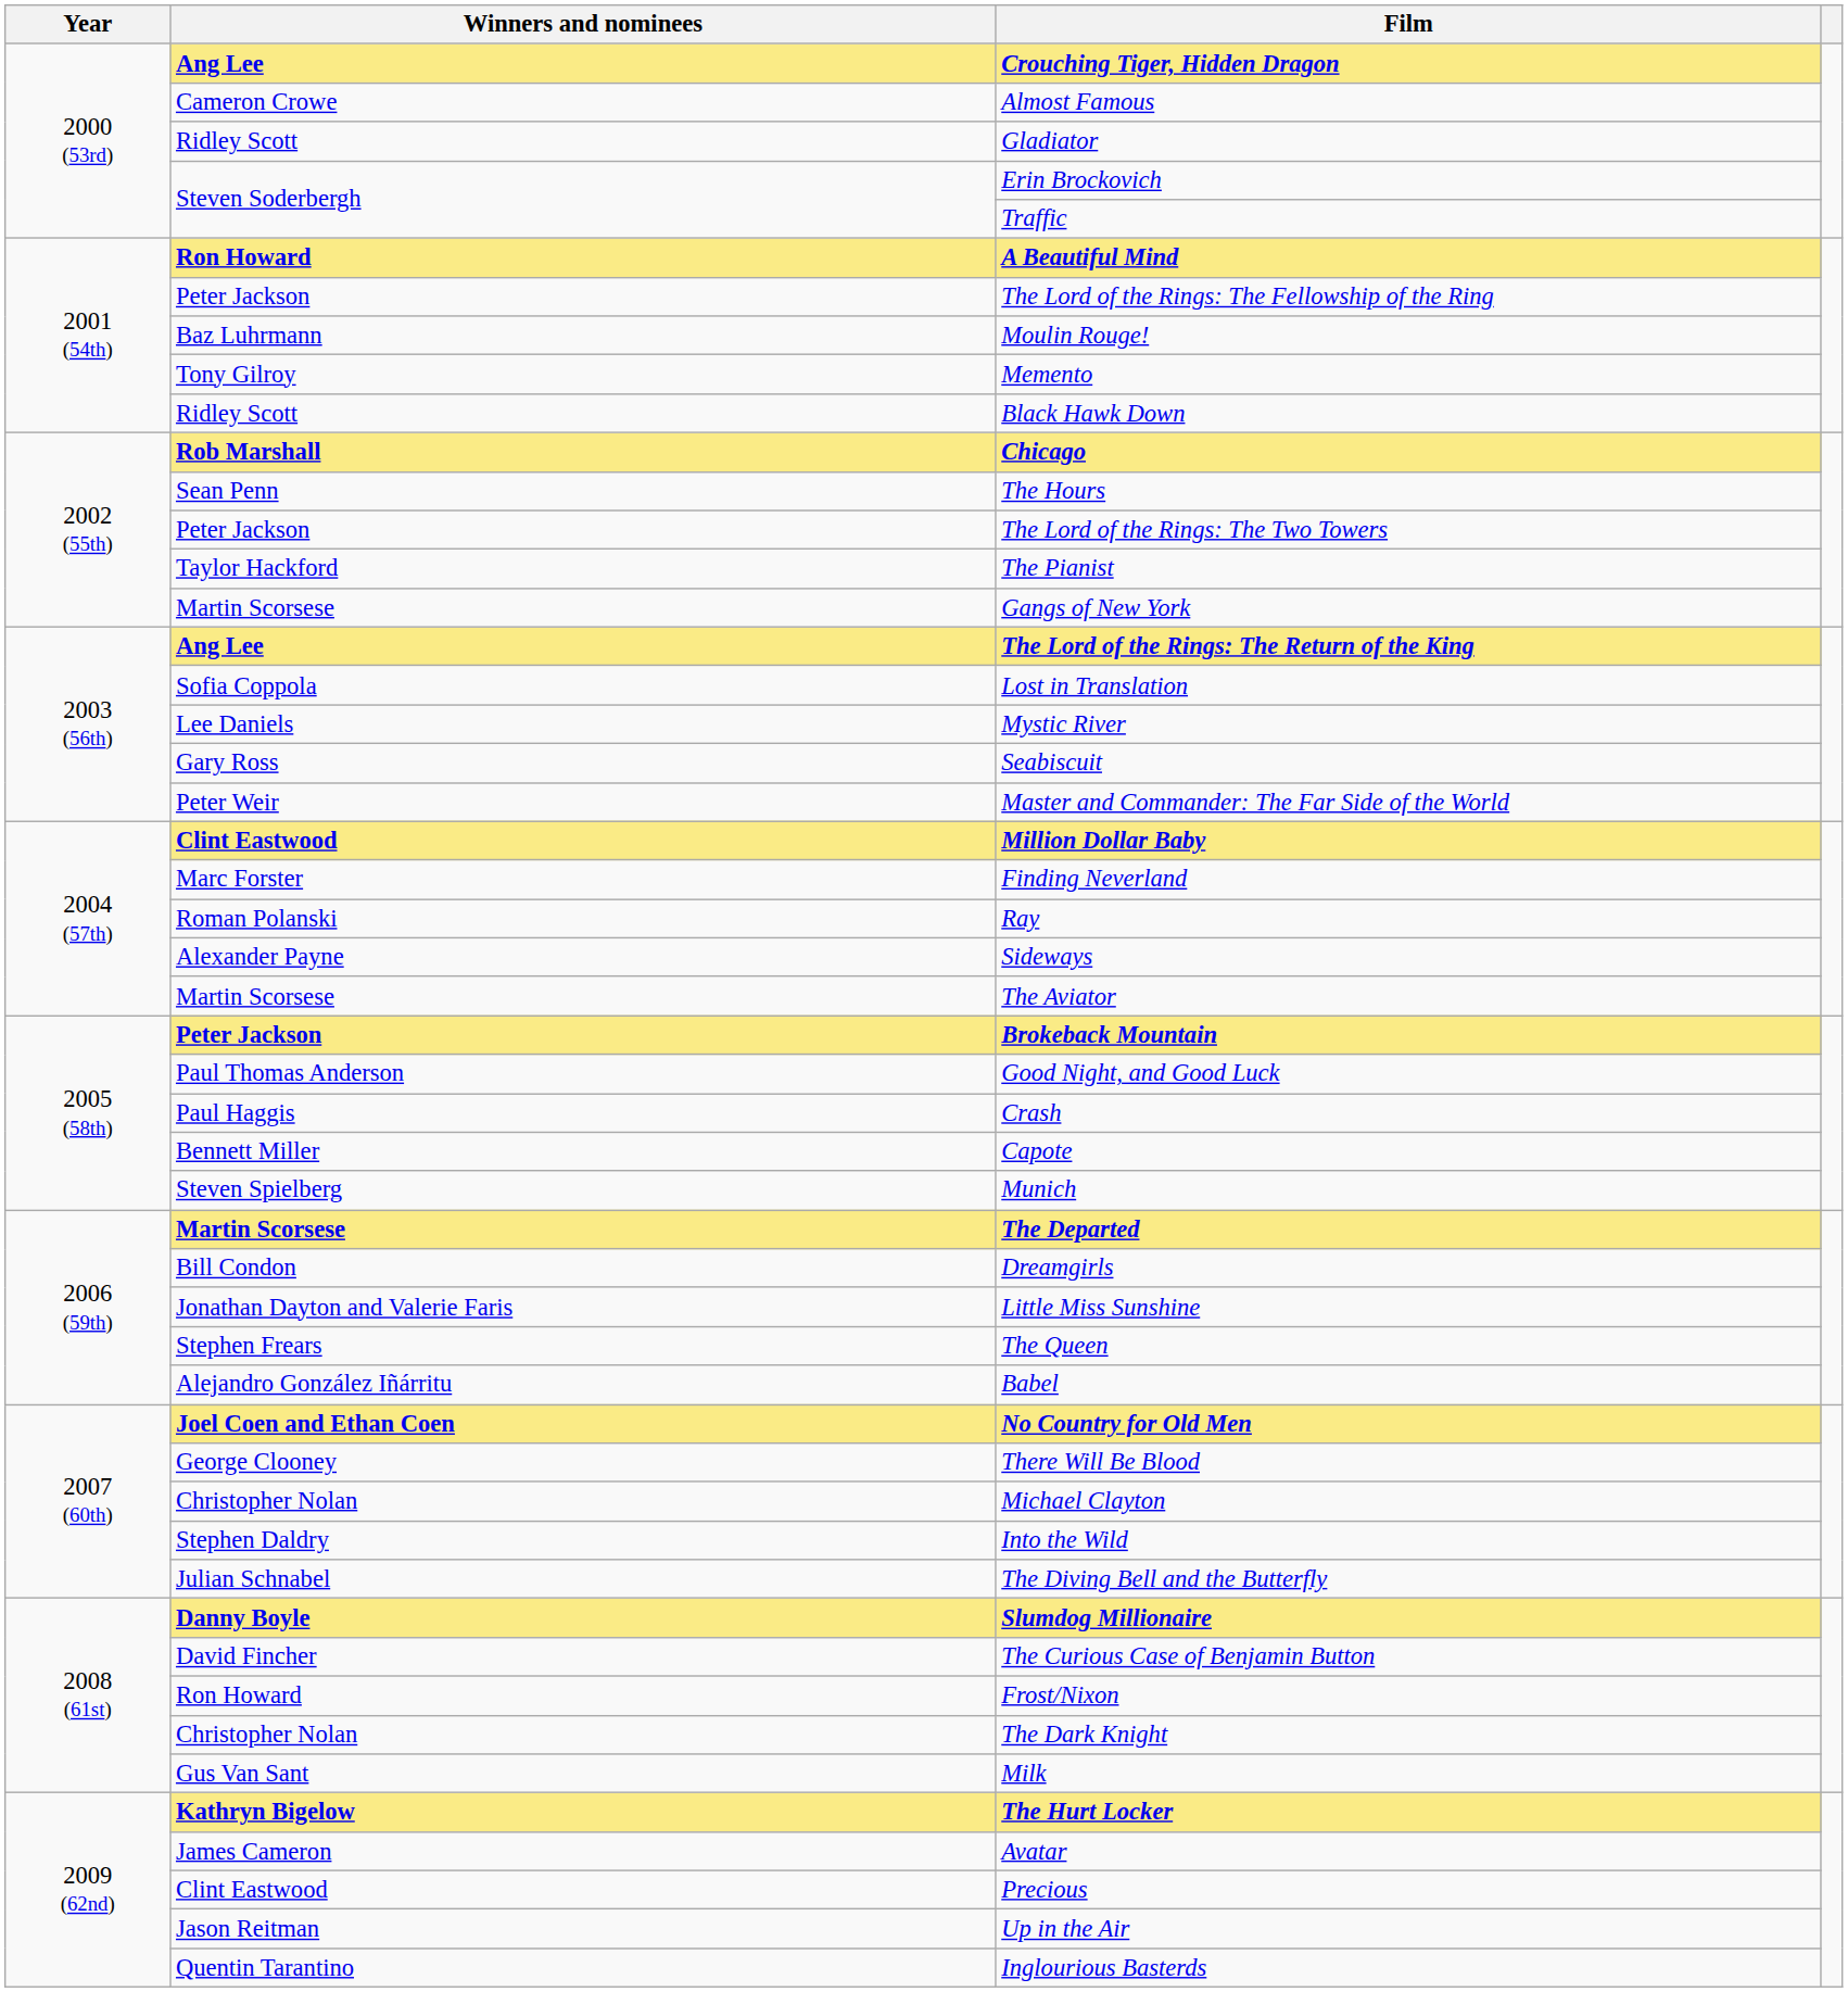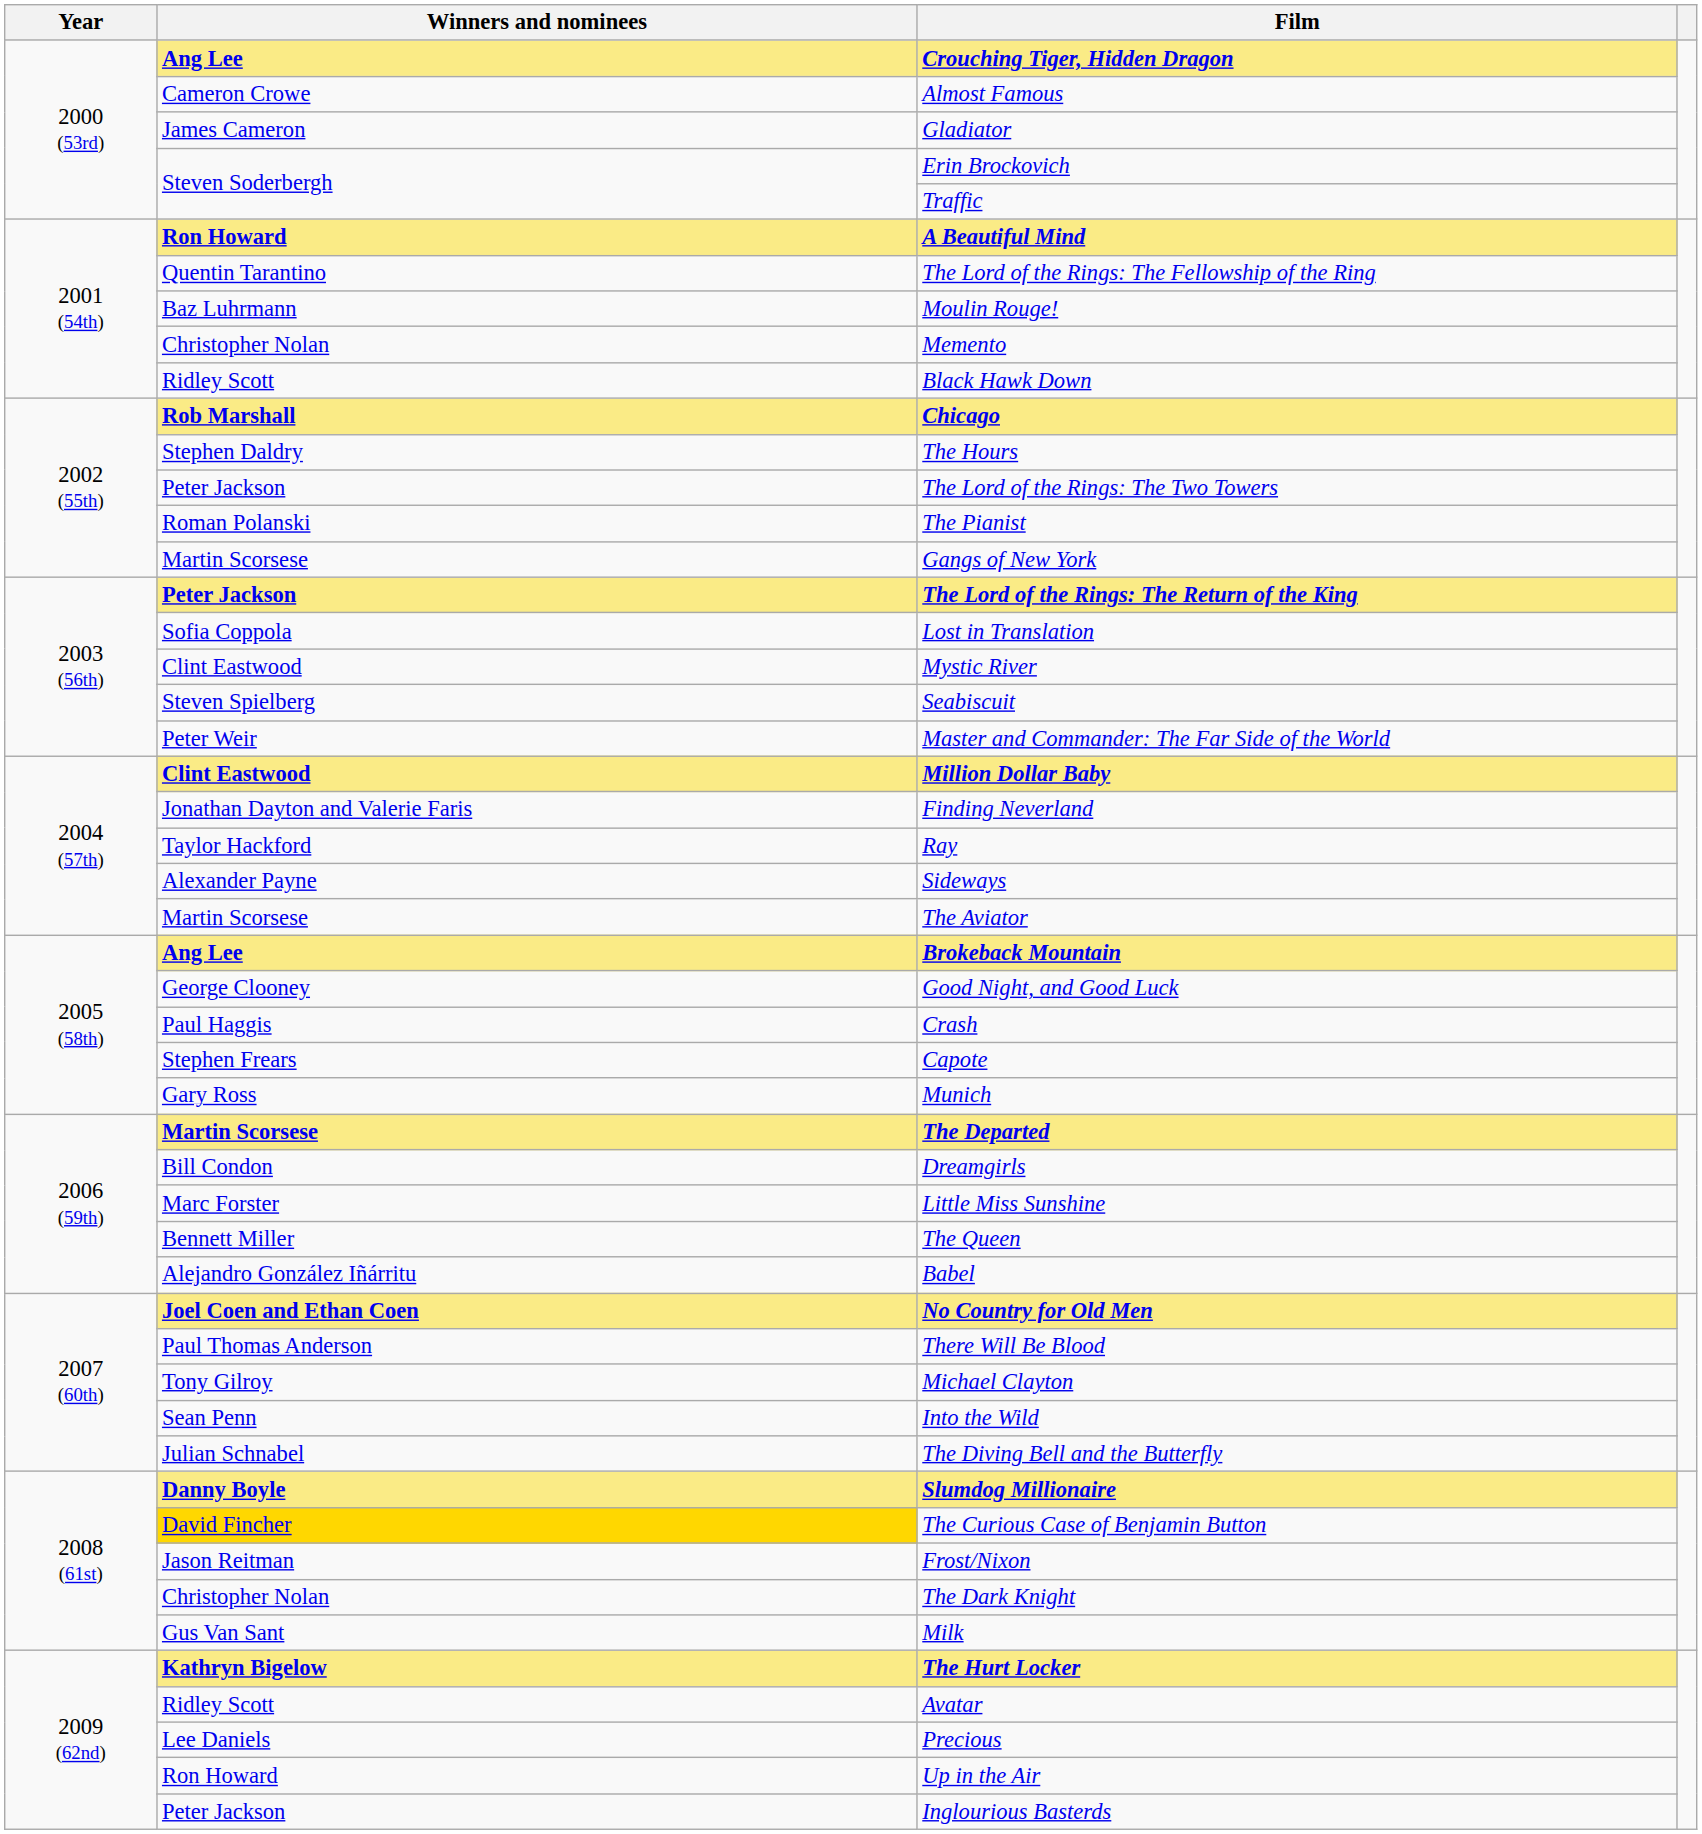Gladiator | Winners and nominees: Ridley Scott -> James Cameron
The Lord of the Rings: The Fellowship of the Ring | Winners and nominees: Peter Jackson -> Quentin Tarantino
Memento | Winners and nominees: Tony Gilroy -> Christopher Nolan
The Hours | Winners and nominees: Sean Penn -> Stephen Daldry
The Pianist | Winners and nominees: Taylor Hackford -> Roman Polanski
The Lord of the Rings: The Return of the King | Winners and nominees: Ang Lee -> Peter Jackson
Mystic River | Winners and nominees: Lee Daniels -> Clint Eastwood
Seabiscuit | Winners and nominees: Gary Ross -> Steven Spielberg
Finding Neverland | Winners and nominees: Marc Forster -> Jonathan Dayton and Valerie Faris
Ray | Winners and nominees: Roman Polanski -> Taylor Hackford
Brokeback Mountain | Winners and nominees: Peter Jackson -> Ang Lee
Good Night, and Good Luck | Winners and nominees: Paul Thomas Anderson -> George Clooney
Capote | Winners and nominees: Bennett Miller -> Stephen Frears
Munich | Winners and nominees: Steven Spielberg -> Gary Ross
Little Miss Sunshine | Winners and nominees: Jonathan Dayton and Valerie Faris -> Marc Forster
The Queen | Winners and nominees: Stephen Frears -> Bennett Miller
There Will Be Blood | Winners and nominees: George Clooney -> Paul Thomas Anderson
Michael Clayton | Winners and nominees: Christopher Nolan -> Tony Gilroy
Into the Wild | Winners and nominees: Stephen Daldry -> Sean Penn
The Curious Case of Benjamin Button | Winners and nominees: no background -> gold background
Frost/Nixon | Winners and nominees: Ron Howard -> Jason Reitman
Avatar | Winners and nominees: James Cameron -> Ridley Scott
Precious | Winners and nominees: Clint Eastwood -> Lee Daniels
Up in the Air | Winners and nominees: Jason Reitman -> Ron Howard
Inglourious Basterds | Winners and nominees: Quentin Tarantino -> Peter Jackson
